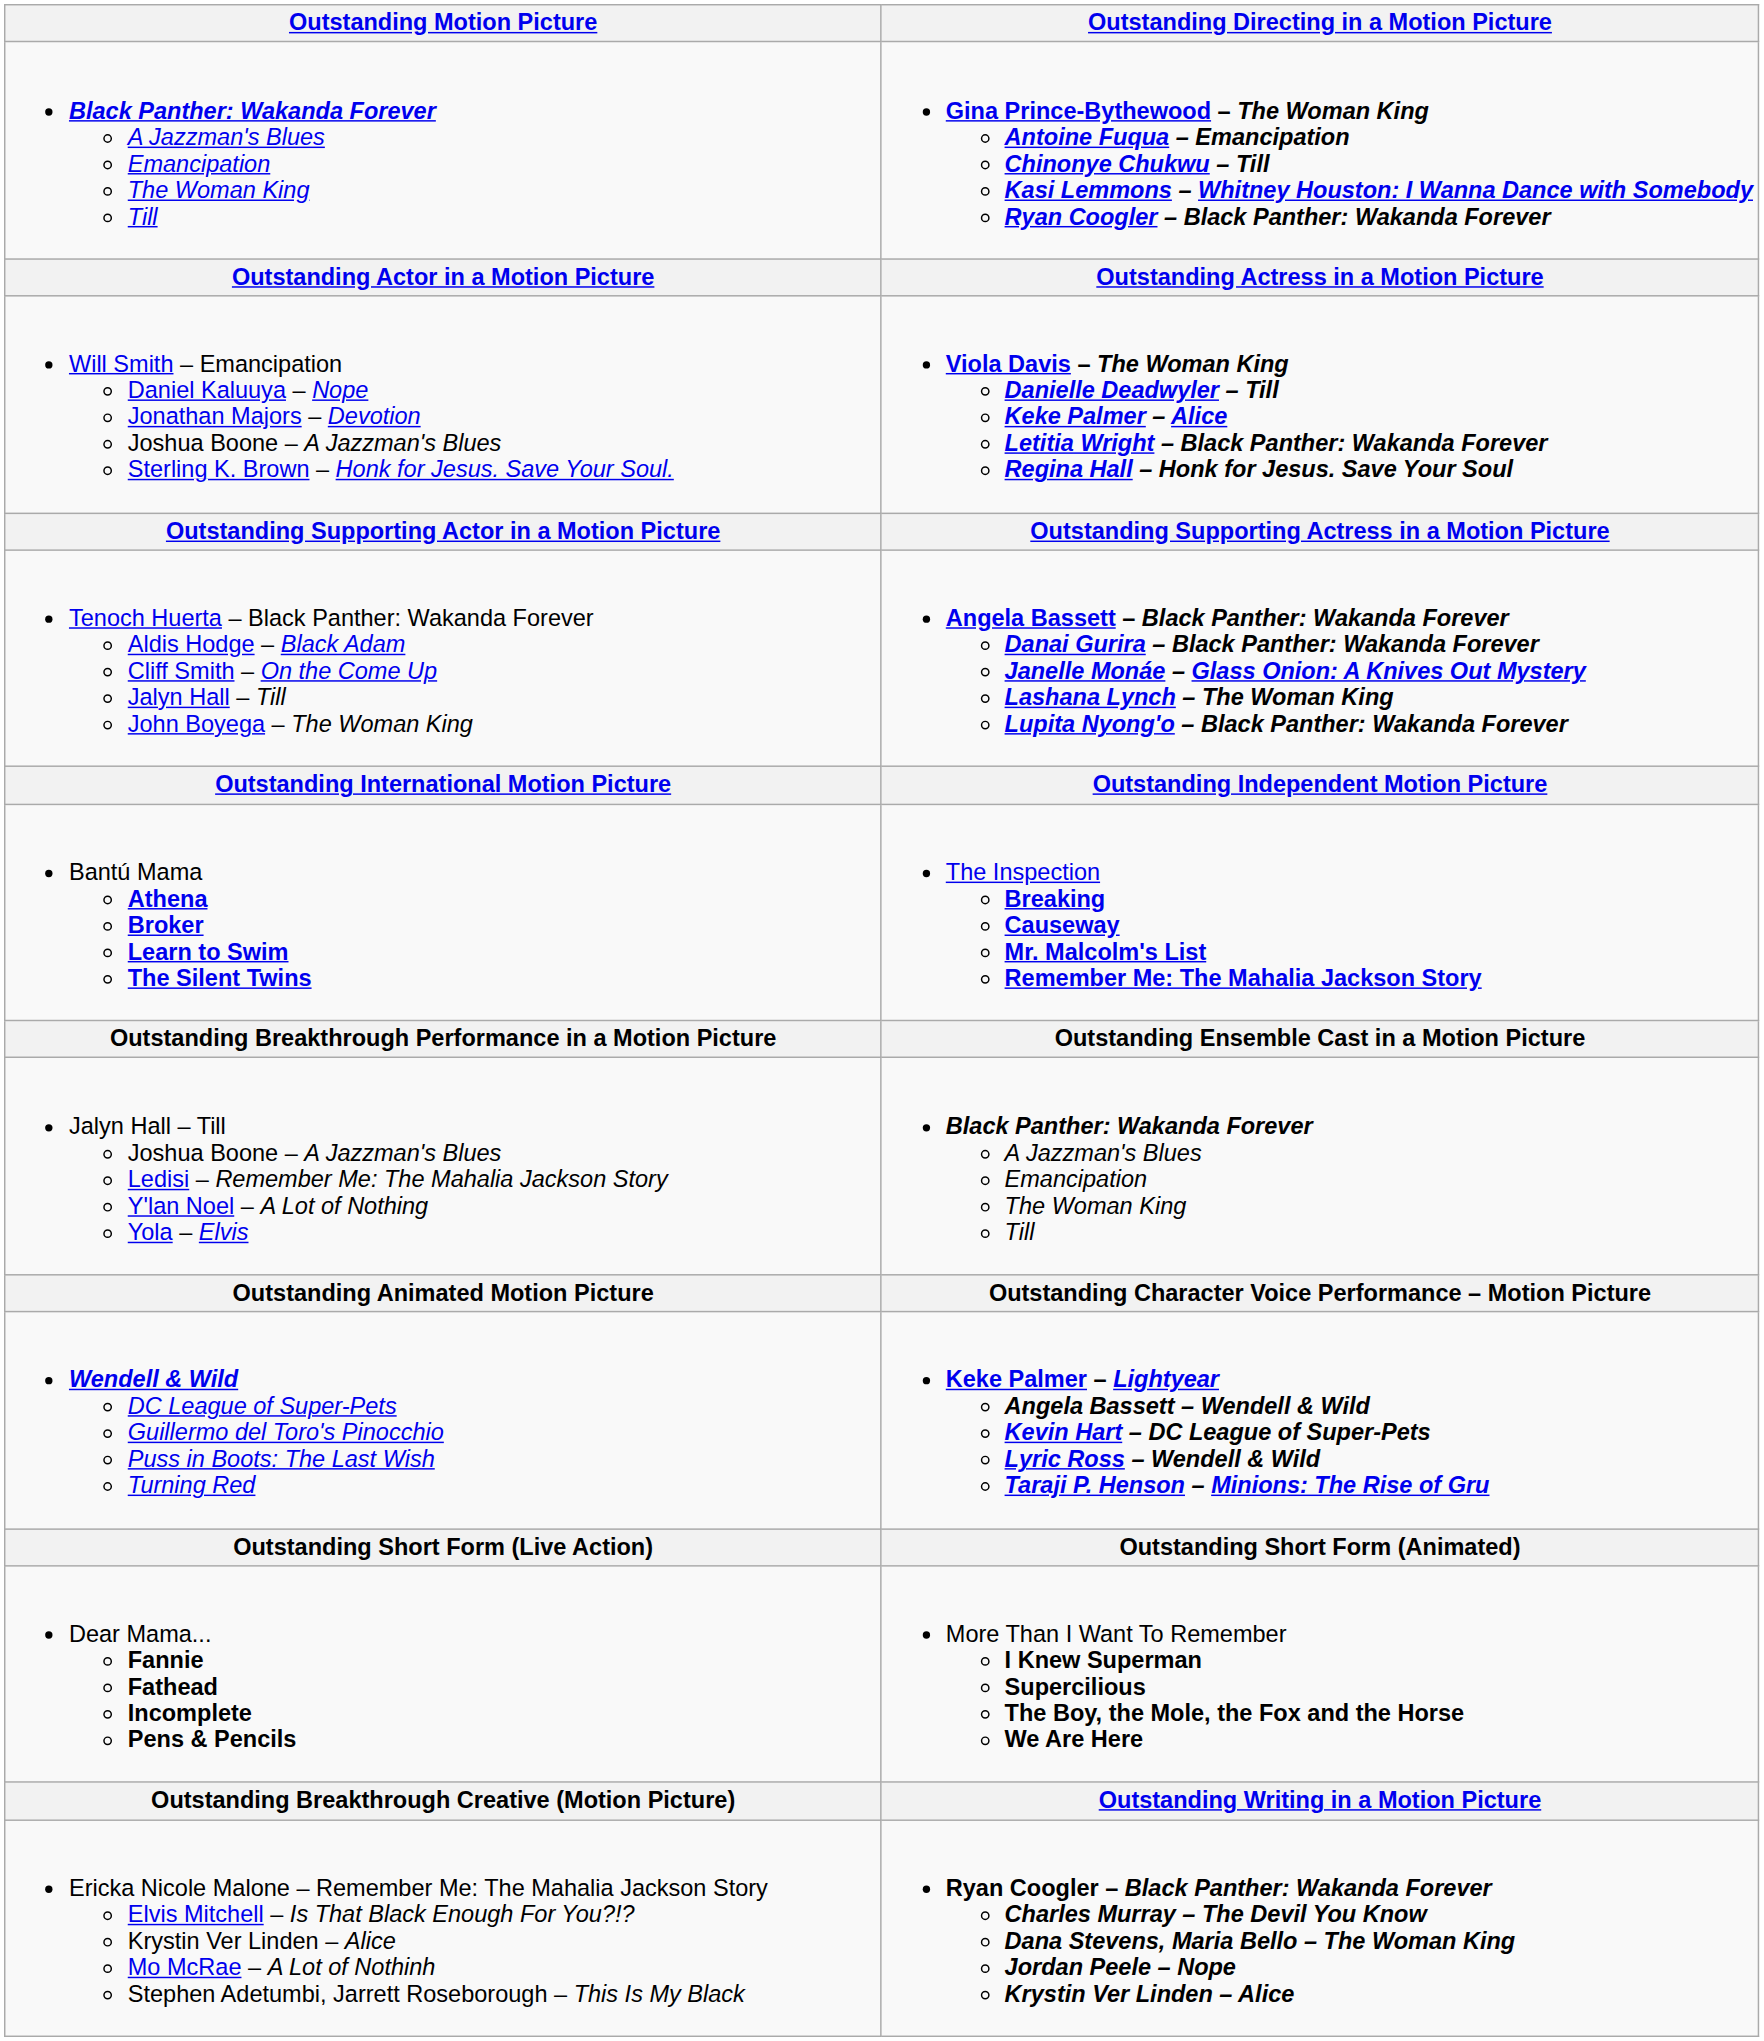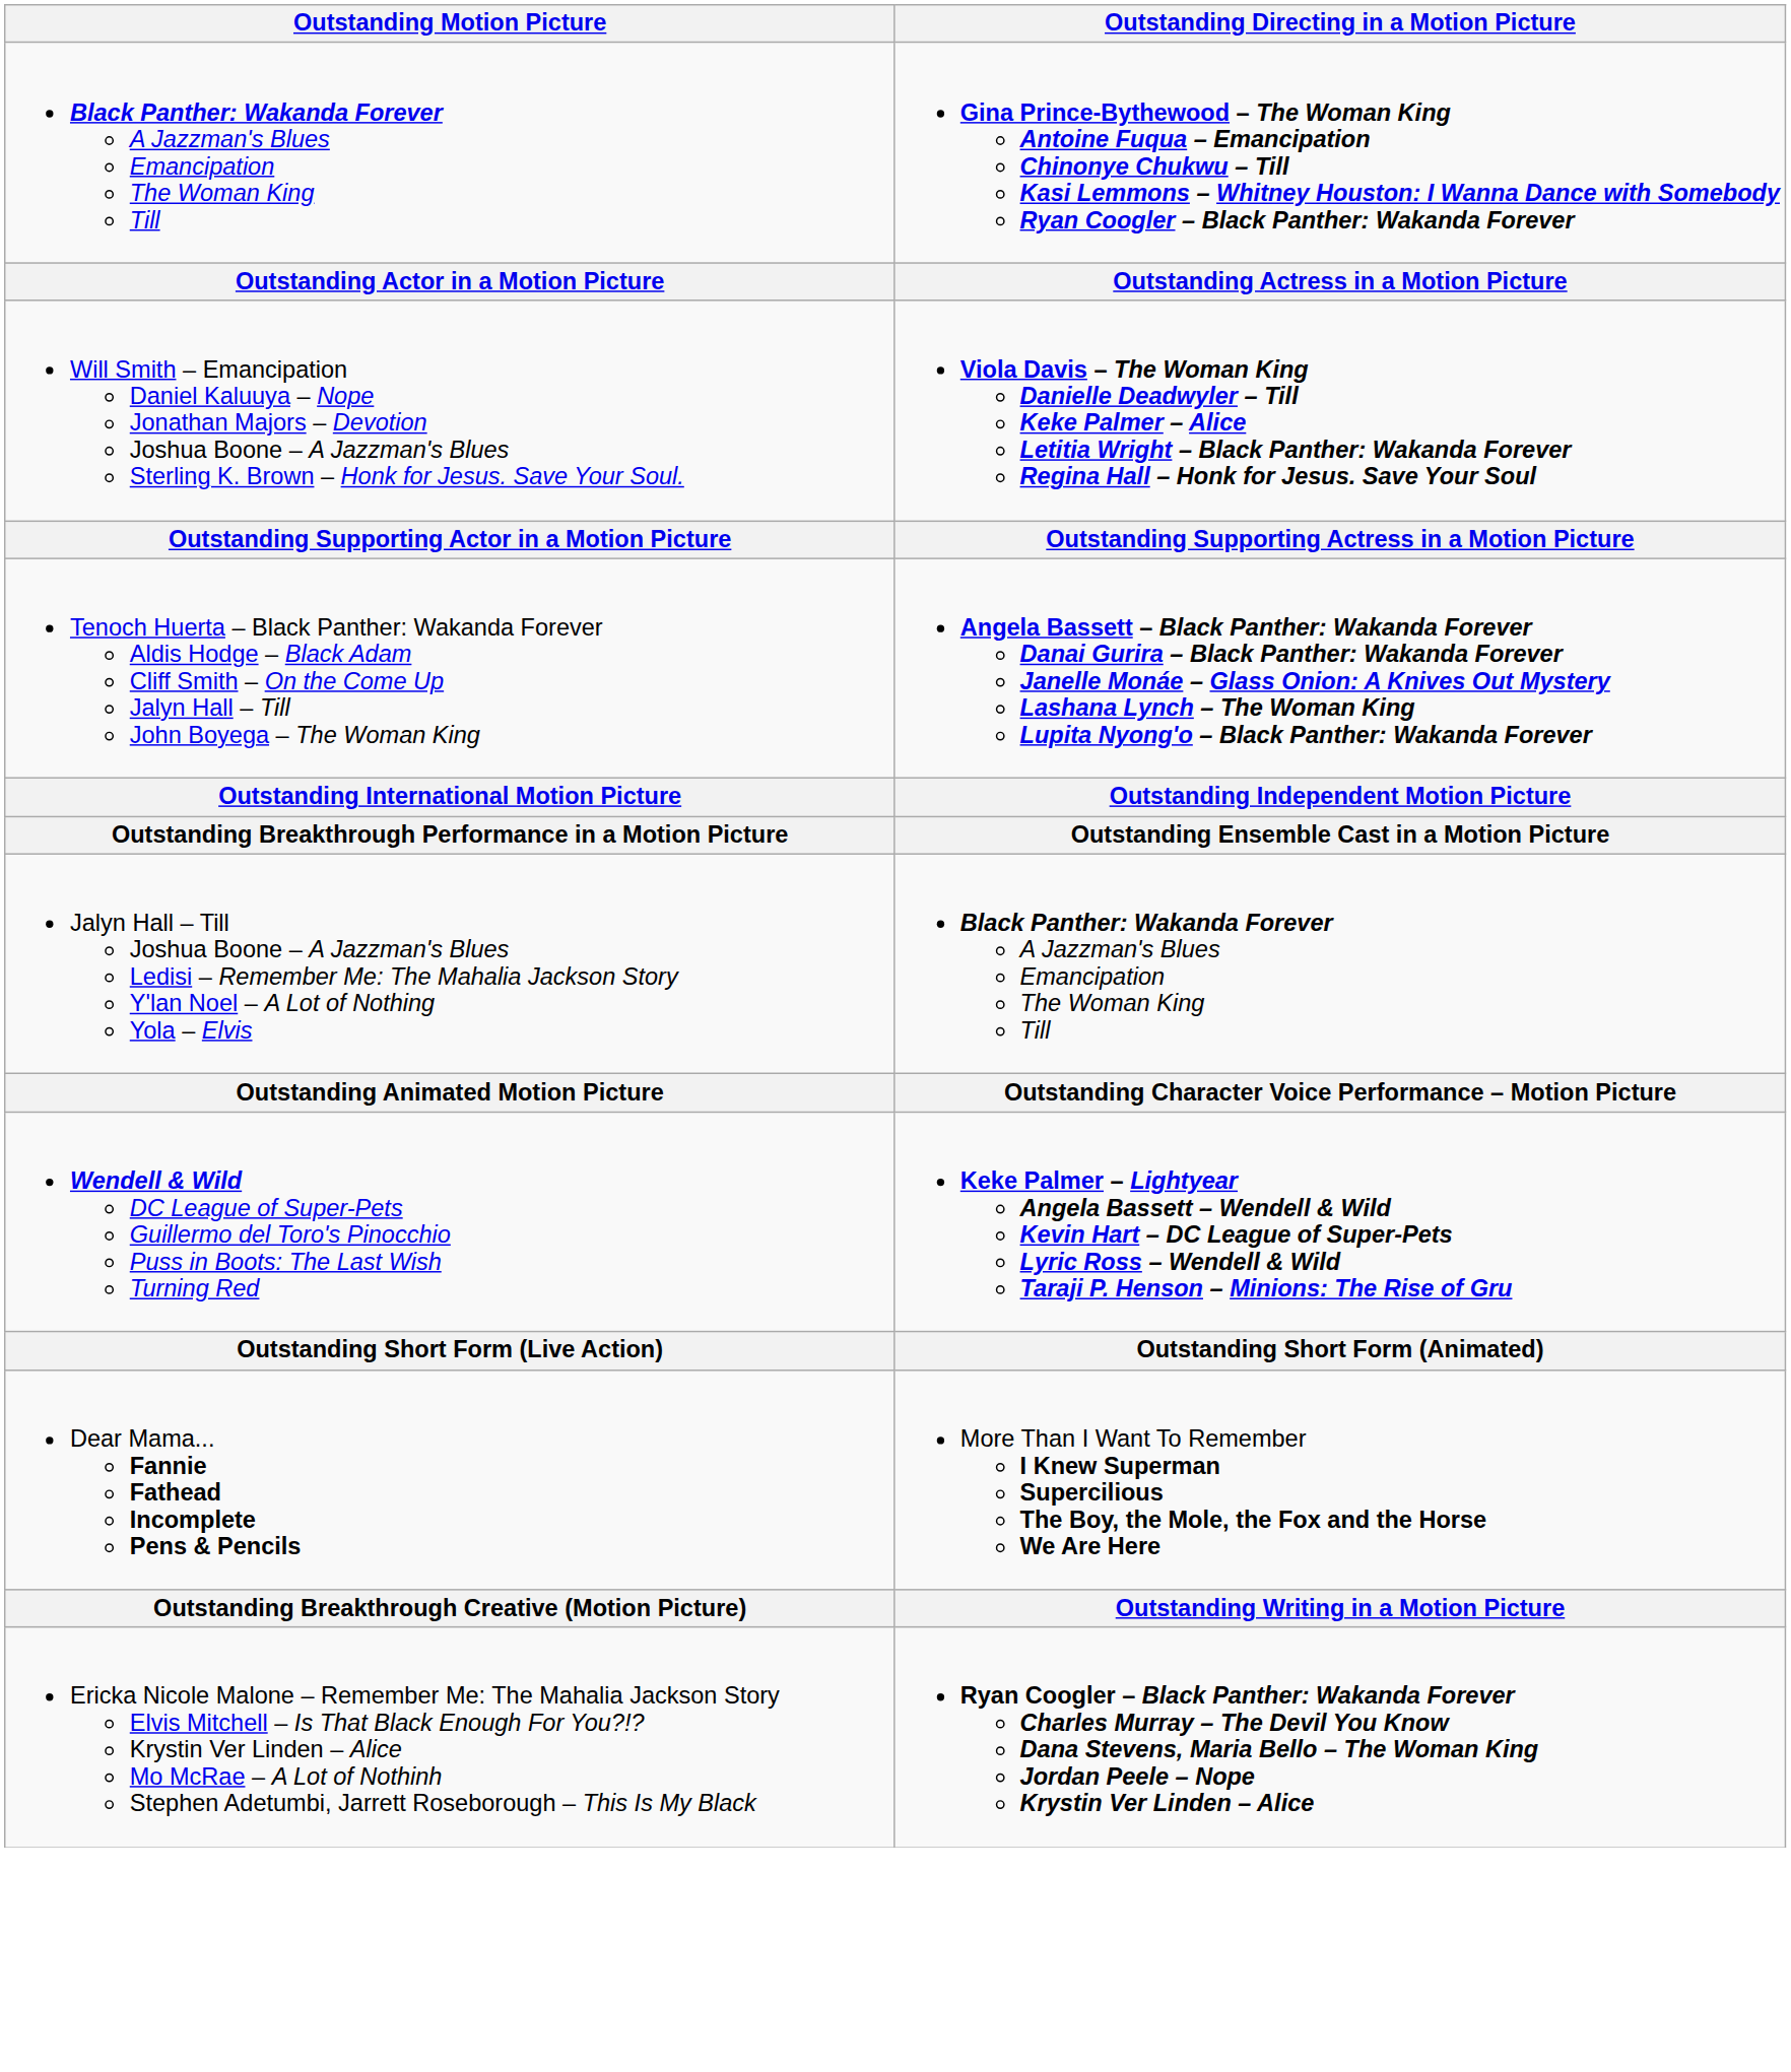- row: Bantú Mama Athena Broker Learn to Swim The Silent Twins | The Inspection Breaking Causeway Mr. Malcolm's List Remember Me: The Mahalia Jackson Story
